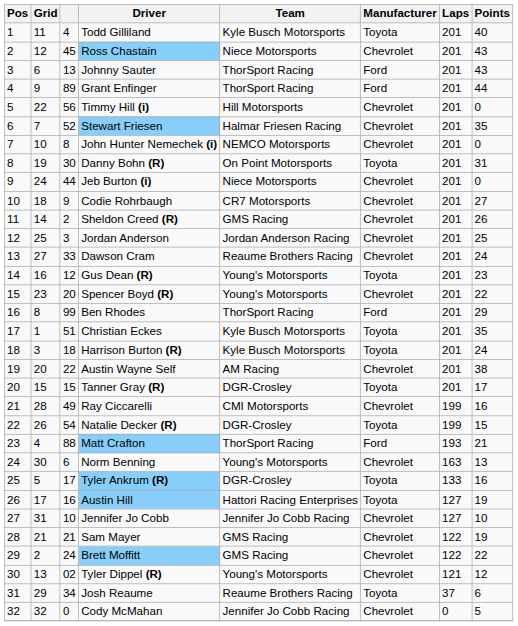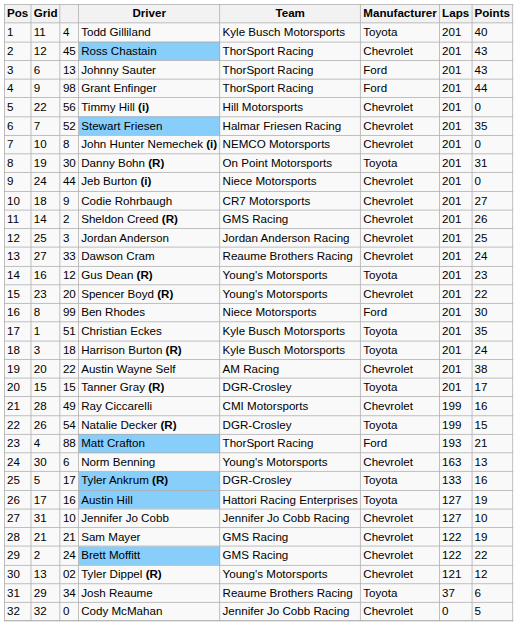Ross Chastain | Team: Niece Motorsports -> ThorSport Racing
Grant Enfinger | column 3: 89 -> 98
Ben Rhodes | Team: ThorSport Racing -> Niece Motorsports
Ben Rhodes | Points: 29 -> 30
